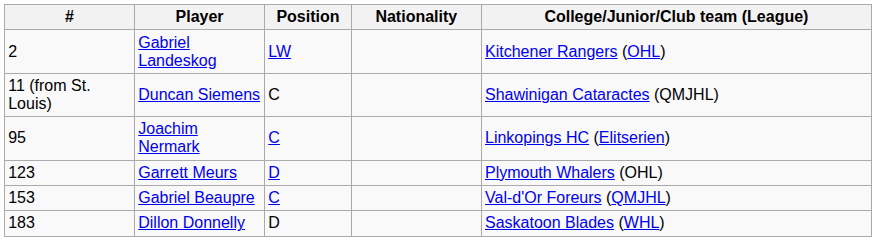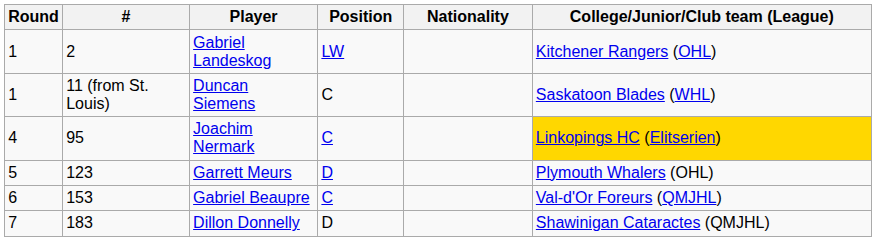+ column: Round | 1 | 1 | 4 | 5 | 6 | 7
Duncan Siemens | College/Junior/Club team (League): Shawinigan Cataractes (QMJHL) -> Saskatoon Blades (WHL)
Joachim Nermark | College/Junior/Club team (League): no background -> gold background
Dillon Donnelly | College/Junior/Club team (League): Saskatoon Blades (WHL) -> Shawinigan Cataractes (QMJHL)
